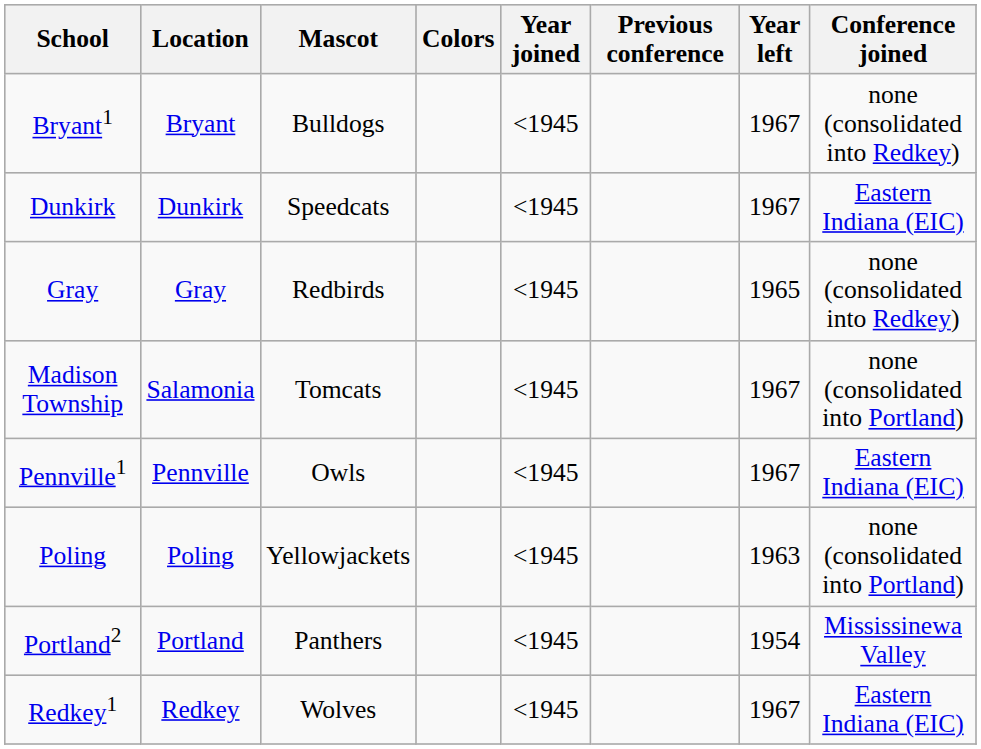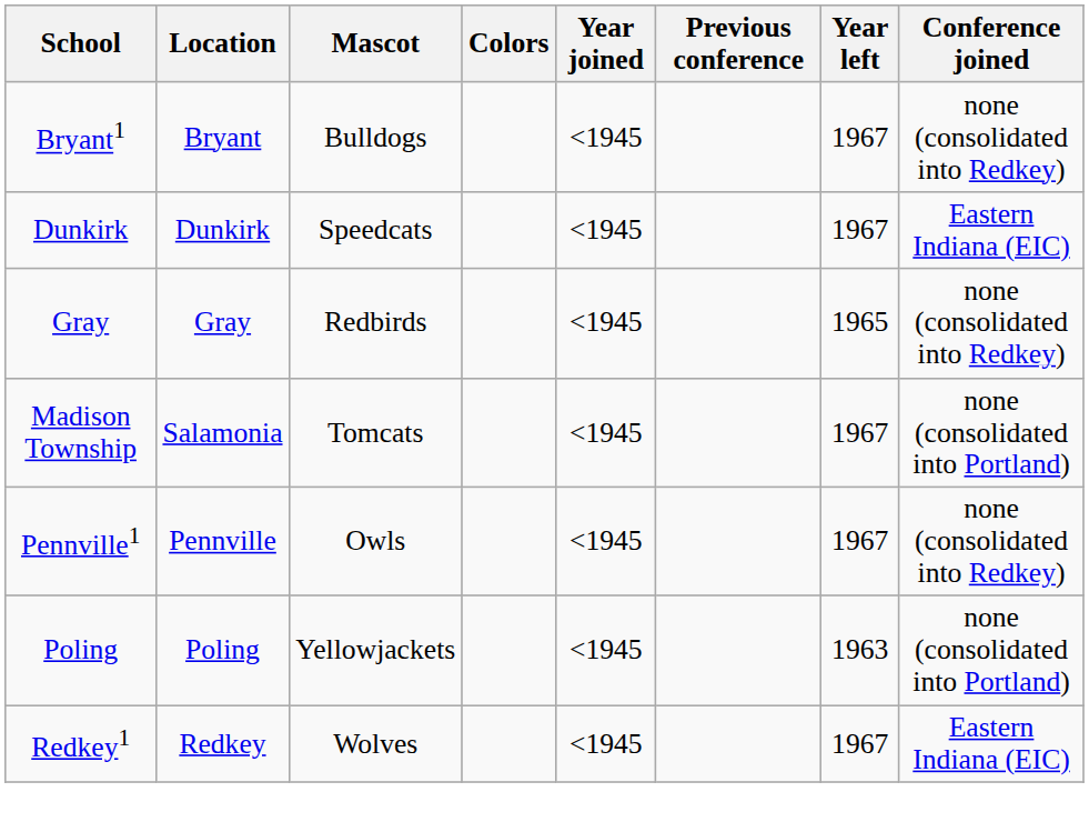Pennville1 | Conference joined: Eastern Indiana (EIC) -> none (consolidated into Redkey)
- row: Portland2 | Portland | Panthers | <1945 | 1954 | Mississinewa Valley
